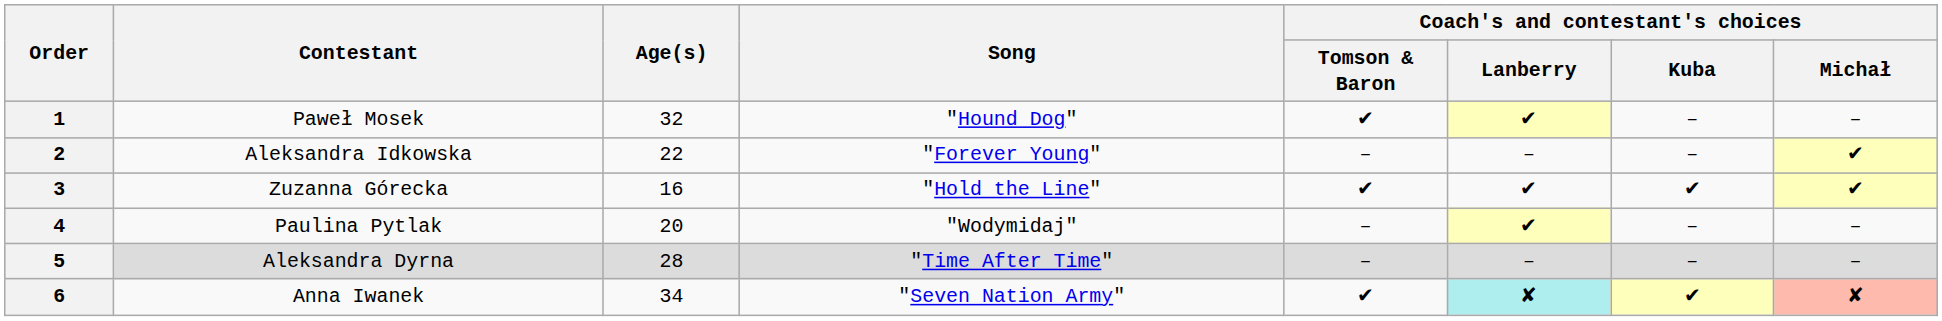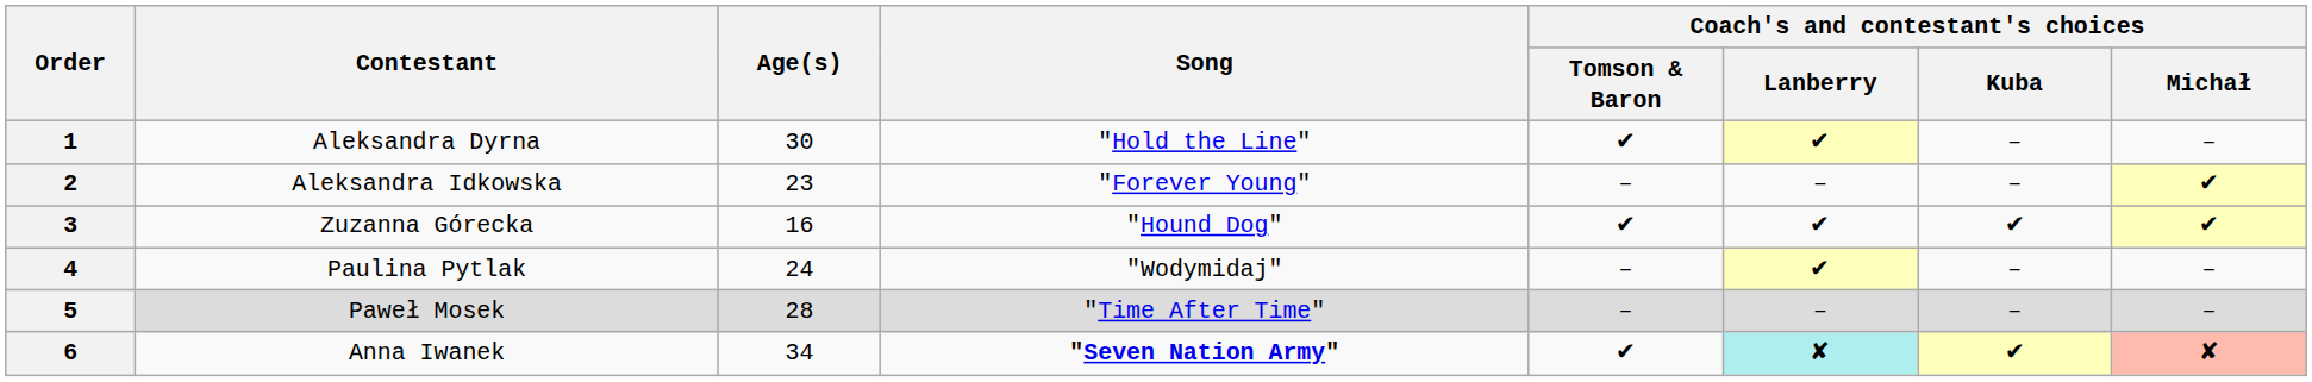1 | Contestant: Paweł Mosek -> Aleksandra Dyrna
1 | Age(s): 32 -> 30
1 | Song: "Hound Dog" -> "Hold the Line"
2 | Age(s): 22 -> 23
3 | Song: "Hold the Line" -> "Hound Dog"
4 | Age(s): 20 -> 24
5 | Contestant: Aleksandra Dyrna -> Paweł Mosek
6 | Song: normal -> bold
